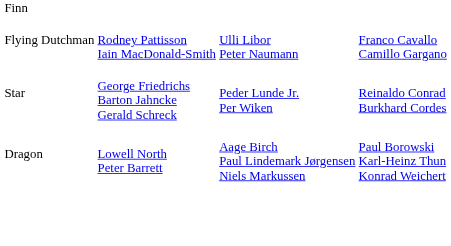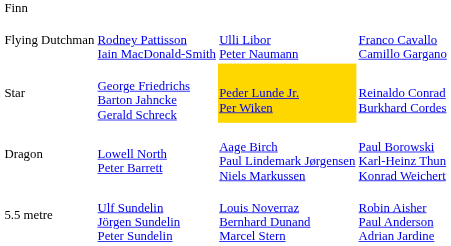Star | column 3: no background -> gold background
+ row: 5.5 metre | Ulf Sundelin Jörgen Sundelin Peter Sundelin | Louis Noverraz Bernhard Dunand Marcel Stern | Robin Aisher Paul Anderson Adrian Jardine
